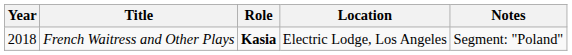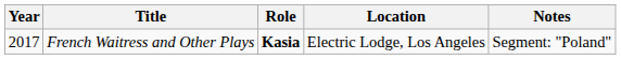French Waitress and Other Plays | Year: 2018 -> 2017
